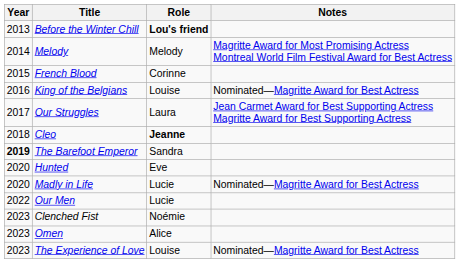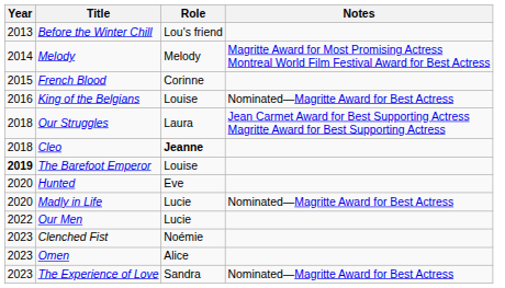Before the Winter Chill | Role: bold -> normal
Our Struggles | Year: 2017 -> 2018
The Barefoot Emperor | Role: Sandra -> Louise
The Experience of Love | Role: Louise -> Sandra
